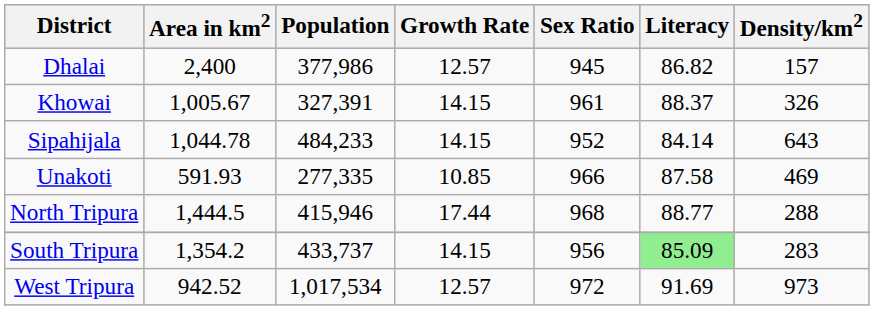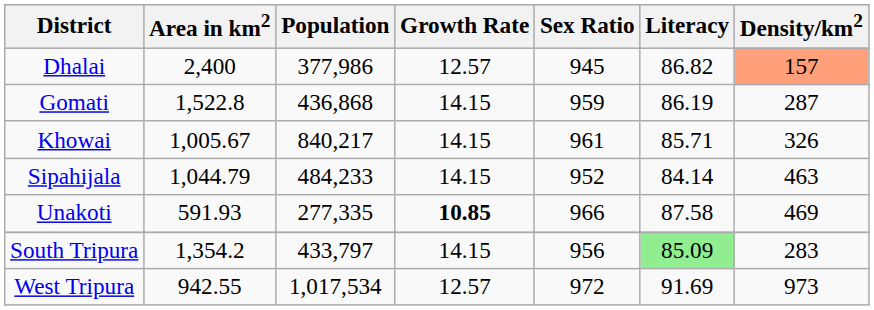Dhalai | Density/km2: no background -> lightsalmon background
+ row: Gomati | 1,522.8 | 436,868 | 14.15 | 959 | 86.19 | 287
Khowai | Population: 327,391 -> 840,217
Khowai | Literacy: 88.37 -> 85.71
Sipahijala | Area in km2: 1,044.78 -> 1,044.79
Sipahijala | Density/km2: 643 -> 463
Unakoti | Growth Rate: normal -> bold
- row: North Tripura | 1,444.5 | 415,946 | 17.44 | 968 | 88.77 | 288
South Tripura | Population: 433,737 -> 433,797
West Tripura | Area in km2: 942.52 -> 942.55
